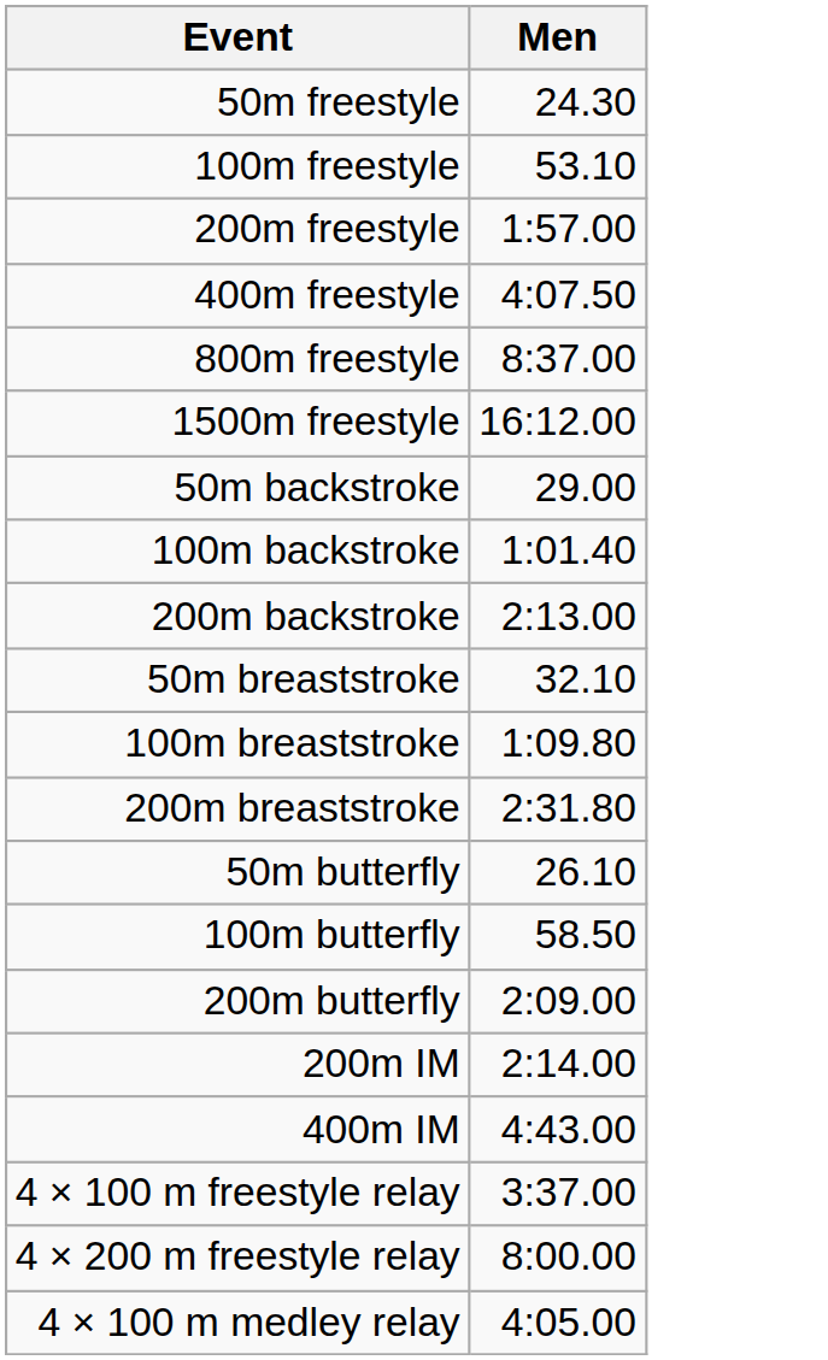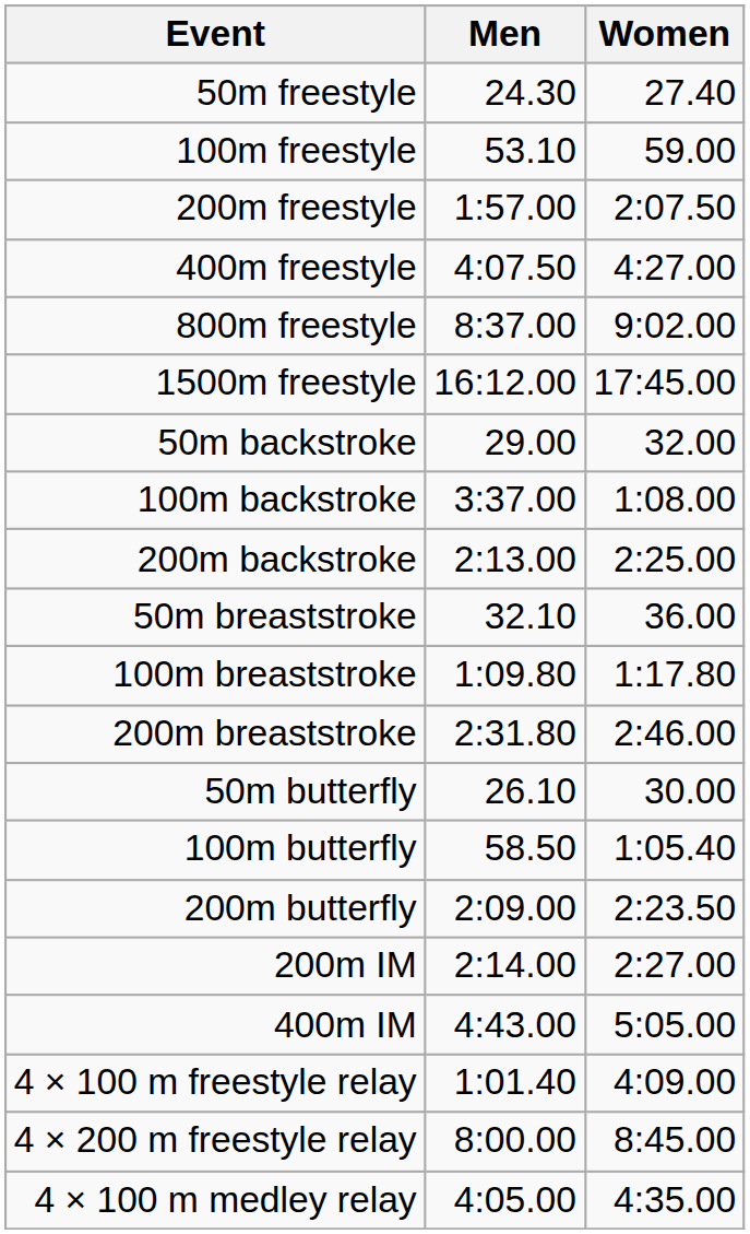+ column: Women | 27.40 | 59.00 | 2:07.50 | 4:27.00 | 9:02.00 | 17:45.00 | 32.00 | 1:08.00 | 2:25.00 | 36.00 | 1:17.80 | 2:46.00 | 30.00 | 1:05.40 | 2:23.50 | 2:27.00 | 5:05.00 | 4:09.00 | 8:45.00 | 4:35.00
100m backstroke | Men: 1:01.40 -> 3:37.00
4 × 100 m freestyle relay | Men: 3:37.00 -> 1:01.40
